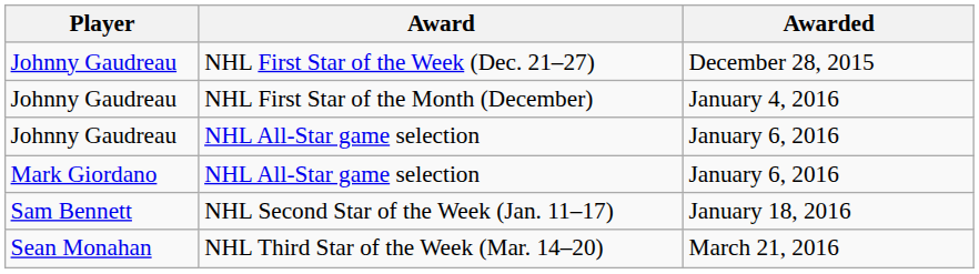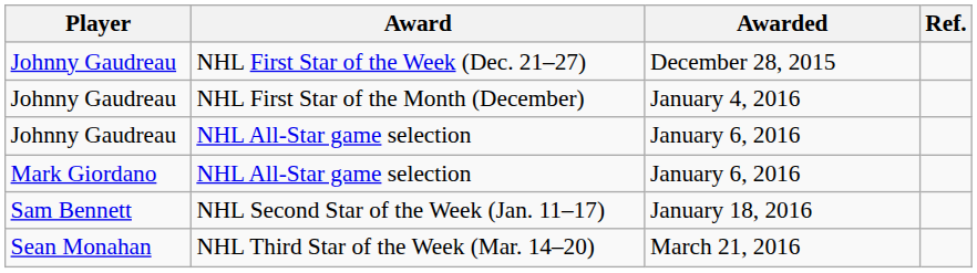+ column: Ref.
